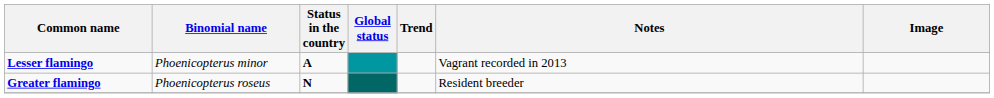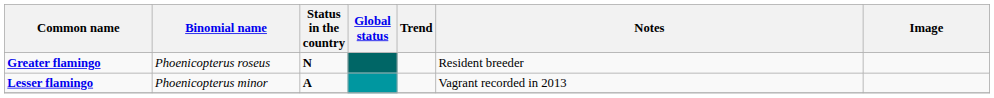rows swapped: Greater flamingo <-> Lesser flamingo
